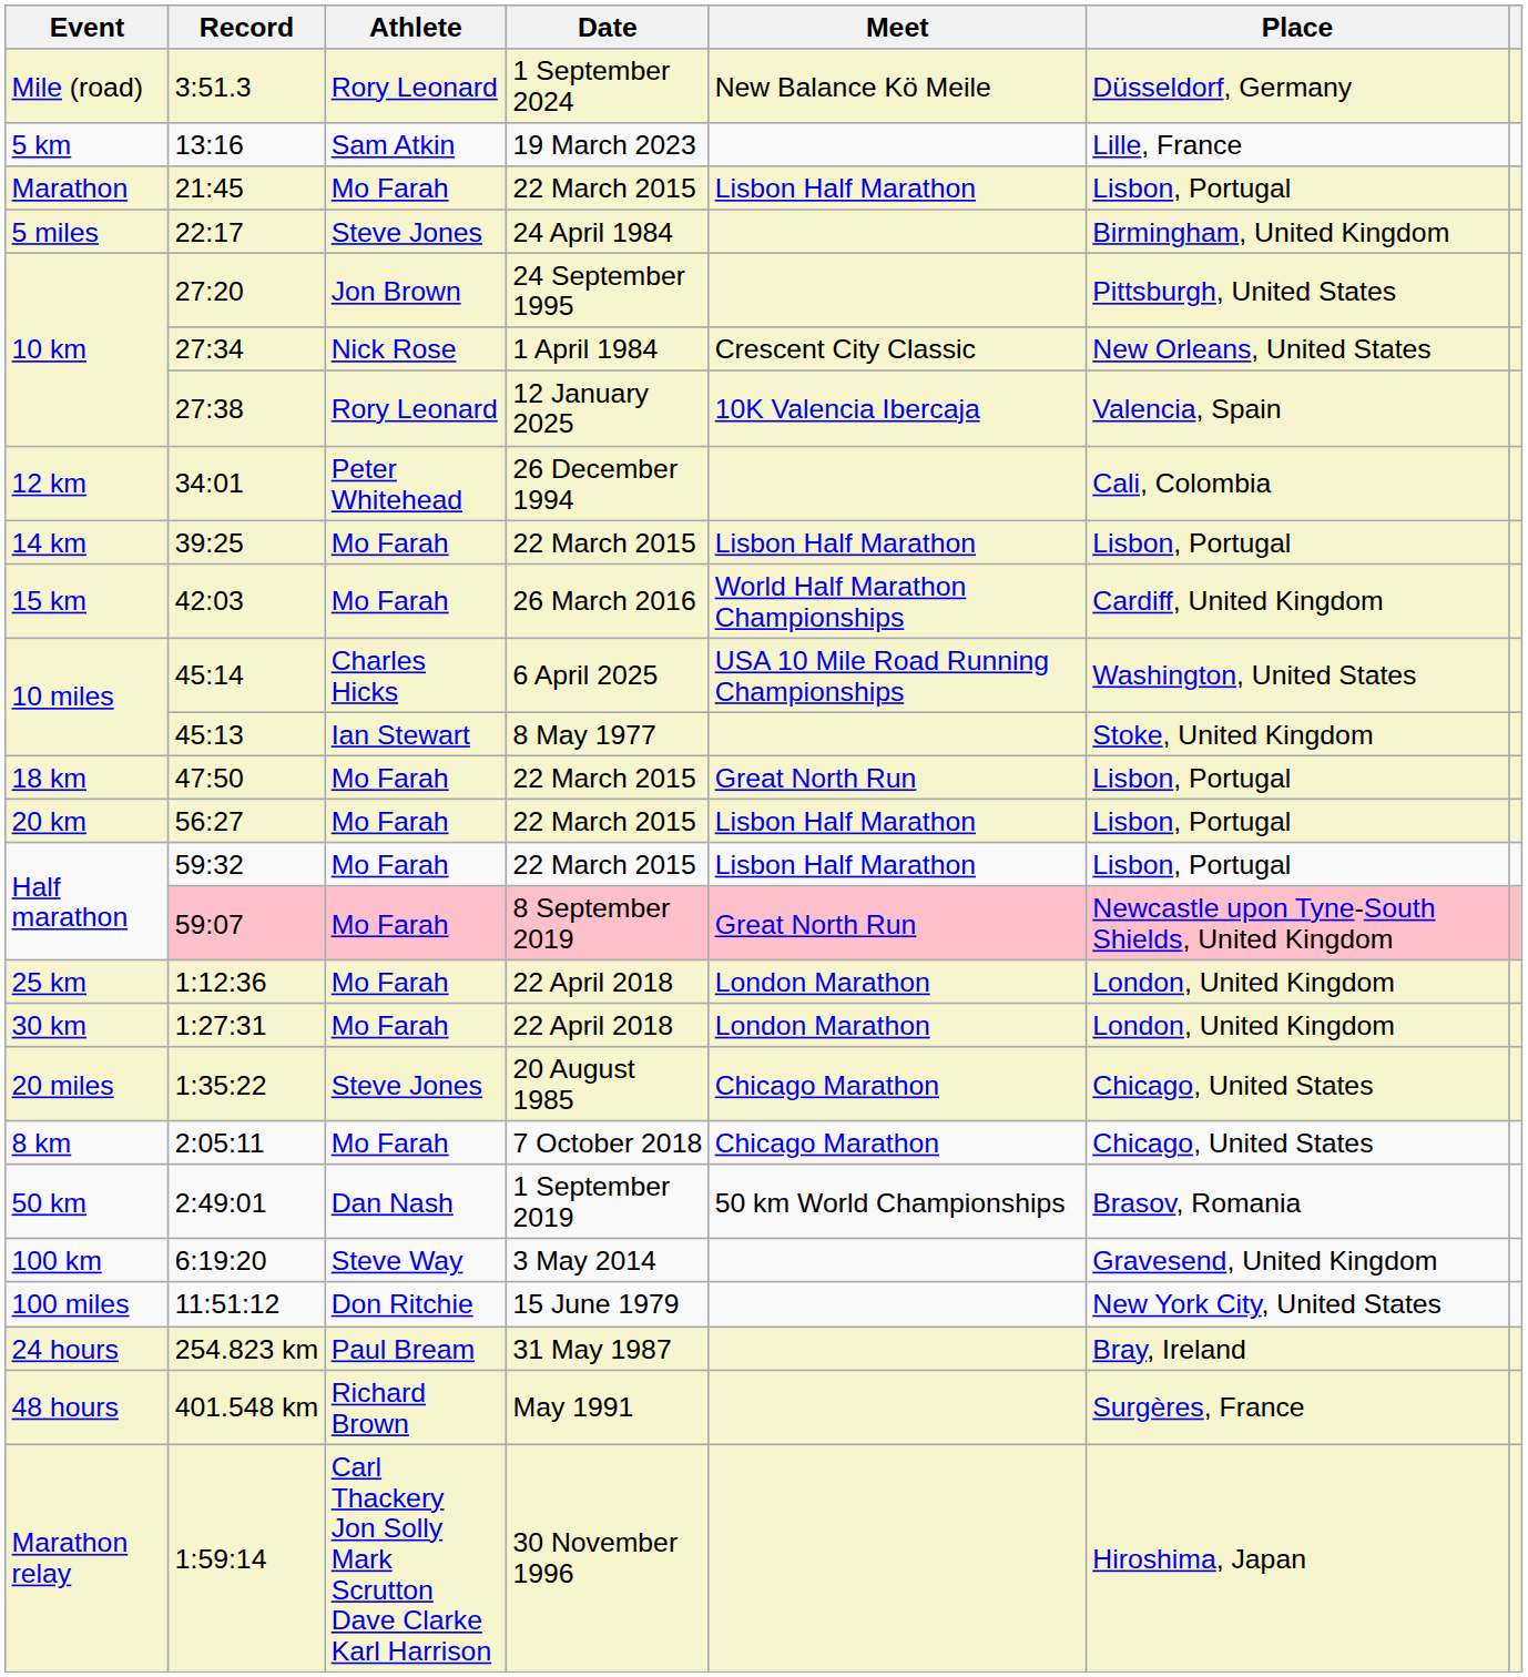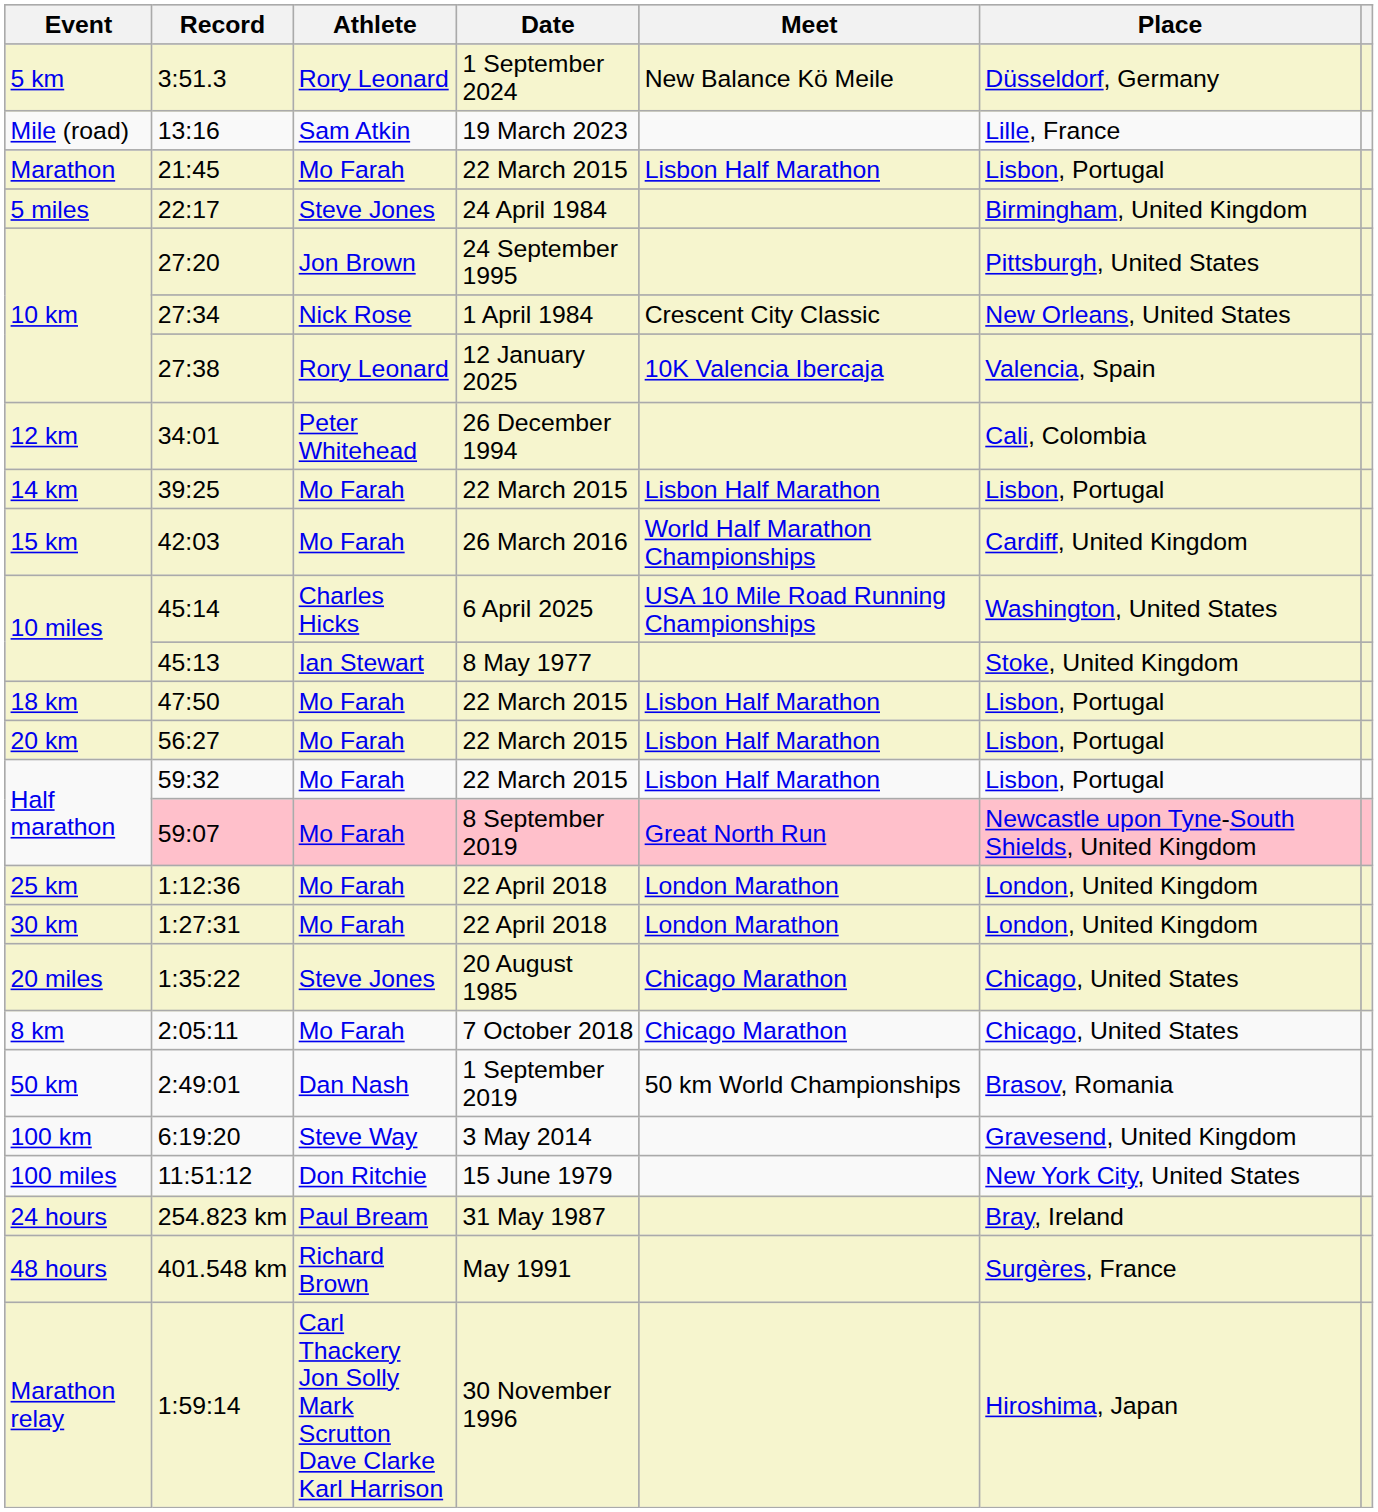3:51.3 | Event: Mile (road) -> 5 km
13:16 | Event: 5 km -> Mile (road)
47:50 | Meet: Great North Run -> Lisbon Half Marathon
